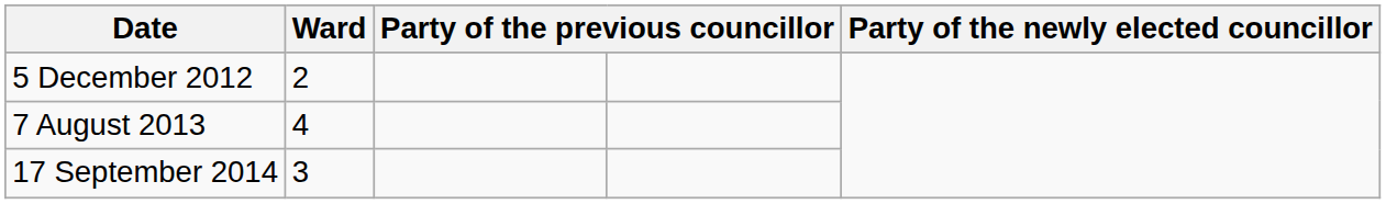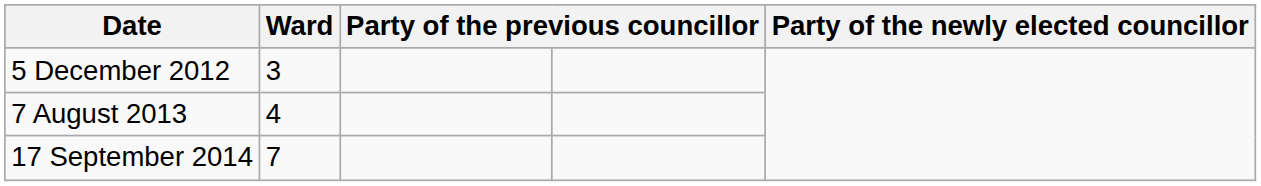5 December 2012 | Ward: 2 -> 3
17 September 2014 | Ward: 3 -> 7
